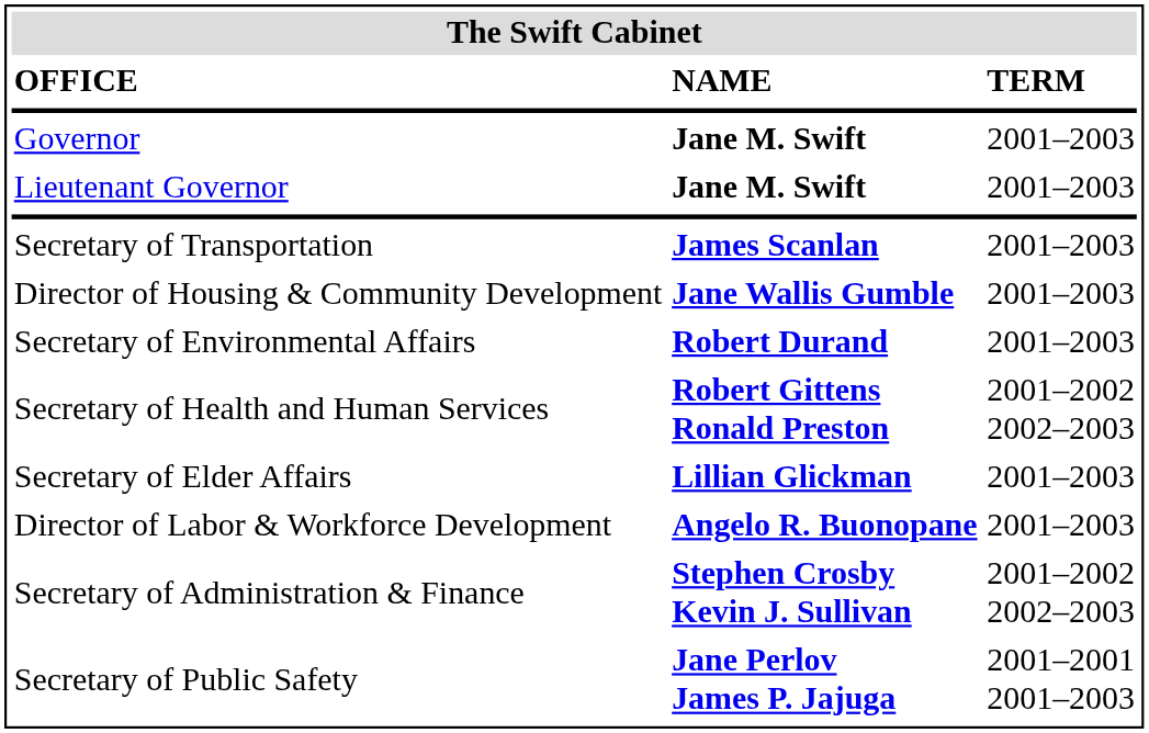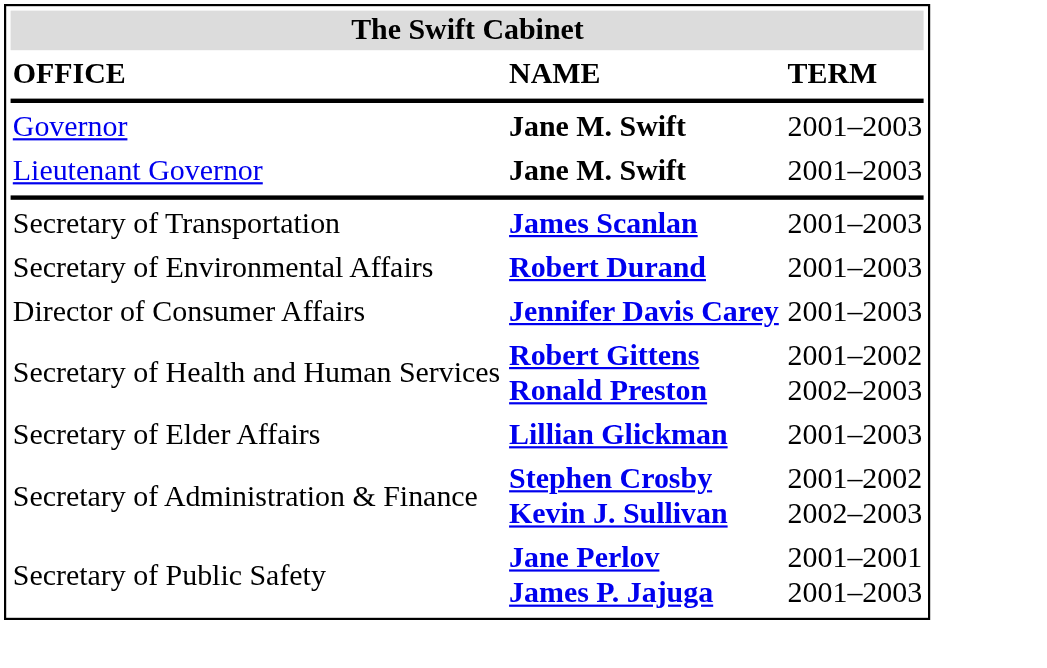- row: Director of Housing & Community Development | Jane Wallis Gumble | 2001–2003
+ row: Director of Consumer Affairs | Jennifer Davis Carey | 2001–2003
- row: Director of Labor & Workforce Development | Angelo R. Buonopane | 2001–2003
